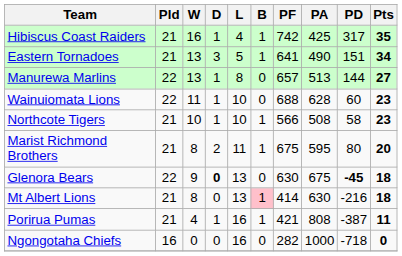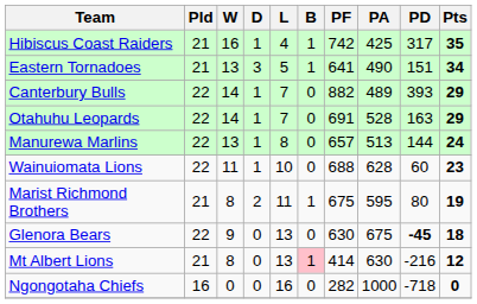+ row: Canterbury Bulls | 22 | 14 | 1 | 7 | 0 | 882 | 489 | 393 | 29
+ row: Otahuhu Leopards | 22 | 14 | 1 | 7 | 0 | 691 | 528 | 163 | 29
Manurewa Marlins | Pts: 27 -> 24
- row: Northcote Tigers | 21 | 10 | 1 | 10 | 1 | 566 | 508 | 58 | 23
Marist Richmond Brothers | Pts: 20 -> 19
Glenora Bears | D: bold -> normal
Mt Albert Lions | Pts: 18 -> 12
- row: Porirua Pumas | 21 | 4 | 1 | 16 | 1 | 421 | 808 | -387 | 11
